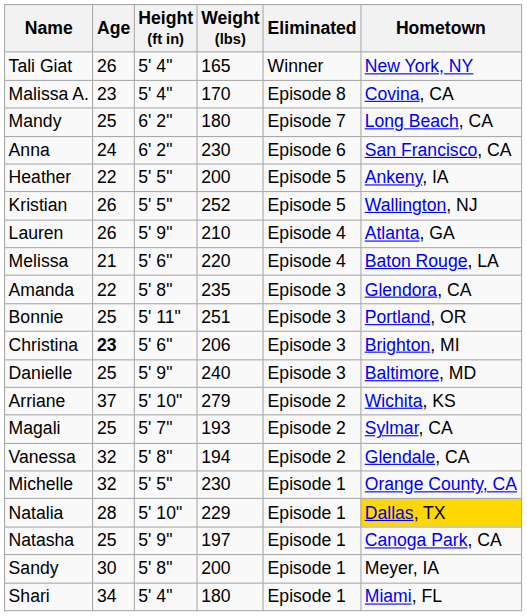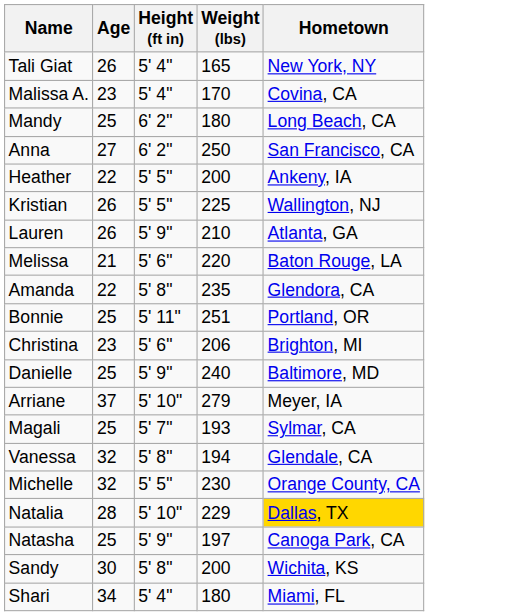- column: Eliminated | Winner | Episode 8 | Episode 7 | Episode 6 | Episode 5 | Episode 5 | Episode 4 | Episode 4 | Episode 3 | Episode 3 | Episode 3 | Episode 3 | Episode 2 | Episode 2 | Episode 2 | Episode 1 | Episode 1 | Episode 1 | Episode 1 | Episode 1
Anna | Age: 24 -> 27
Anna | Weight (lbs): 230 -> 250
Kristian | Weight (lbs): 252 -> 225
Christina | Age: bold -> normal
Arriane | Hometown: Wichita, KS -> Meyer, IA
Sandy | Hometown: Meyer, IA -> Wichita, KS
